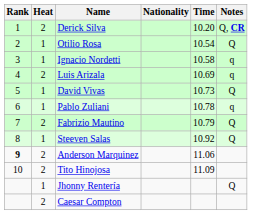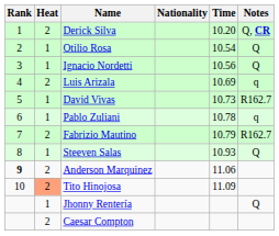Ignacio Nordetti | Time: 10.58 -> 10.56
Ignacio Nordetti | Notes: q -> Q
David Vivas | Notes: Q -> R162.7
Fabrizio Mautino | Notes: Q -> R162.7
Steeven Salas | Time: 10.92 -> 10.93
Tito Hinojosa | Heat: no background -> lightsalmon background
